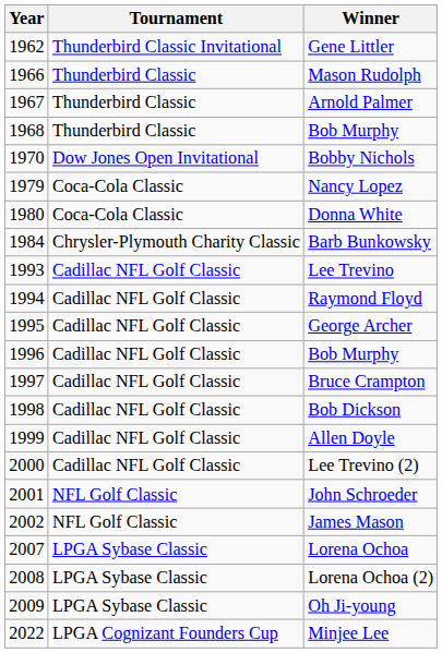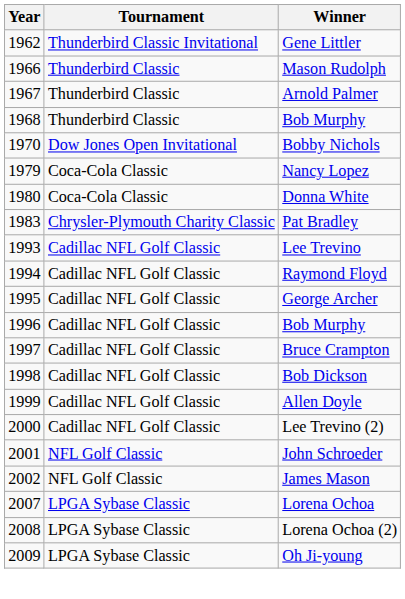+ row: 1983 | Chrysler-Plymouth Charity Classic | Pat Bradley
- row: 1984 | Chrysler-Plymouth Charity Classic | Barb Bunkowsky
- row: 2022 | LPGA Cognizant Founders Cup | Minjee Lee
